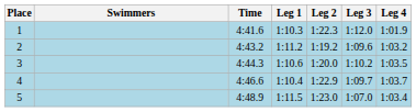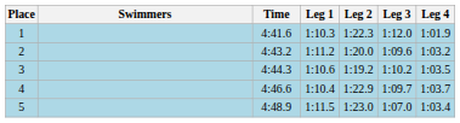2 | Leg 2: 1:19.2 -> 1:20.0
3 | Leg 2: 1:20.0 -> 1:19.2
